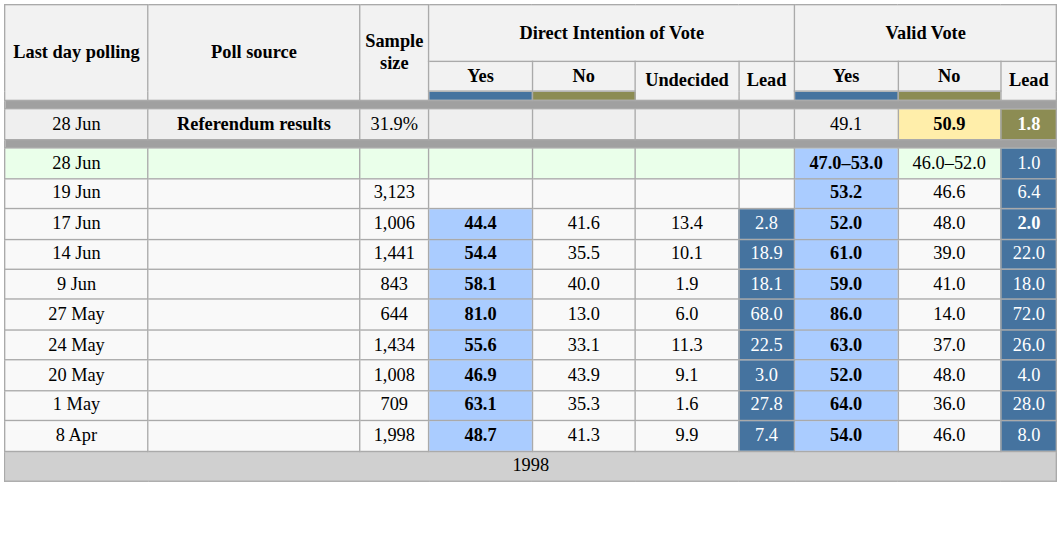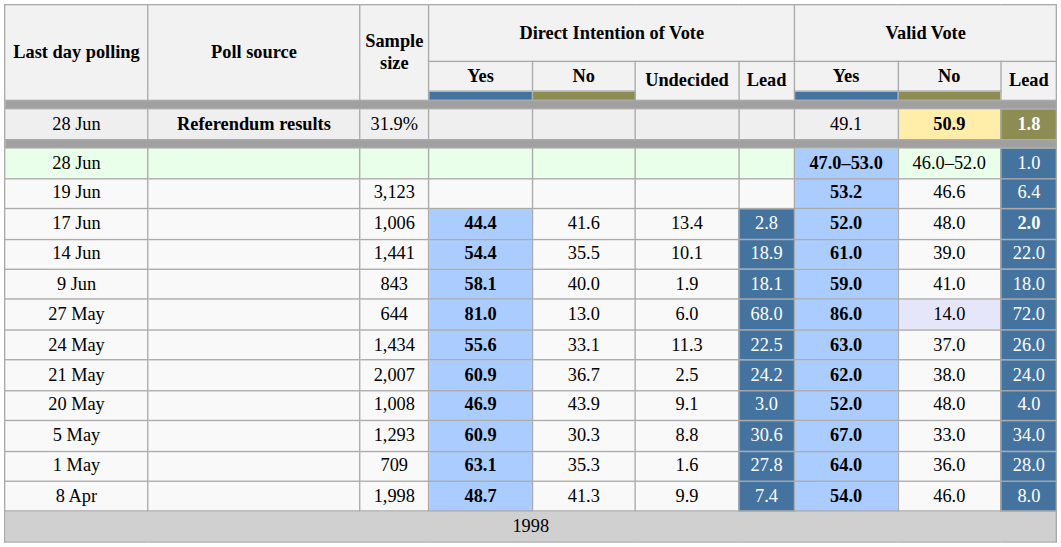27 May | Valid Vote / No: no background -> lavender background
+ row: 21 May | 2,007 | 60.9 | 36.7 | 2.5 | 24.2 | 62.0 | 38.0 | 24.0
+ row: 5 May | 1,293 | 60.9 | 30.3 | 8.8 | 30.6 | 67.0 | 33.0 | 34.0
